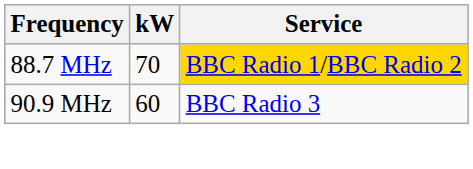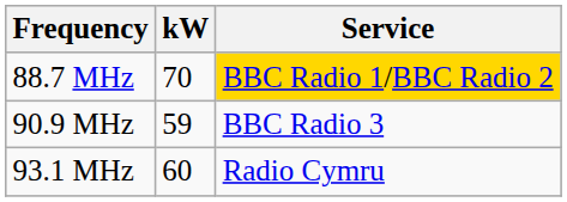90.9 MHz | kW: 60 -> 59
+ row: 93.1 MHz | 60 | Radio Cymru
